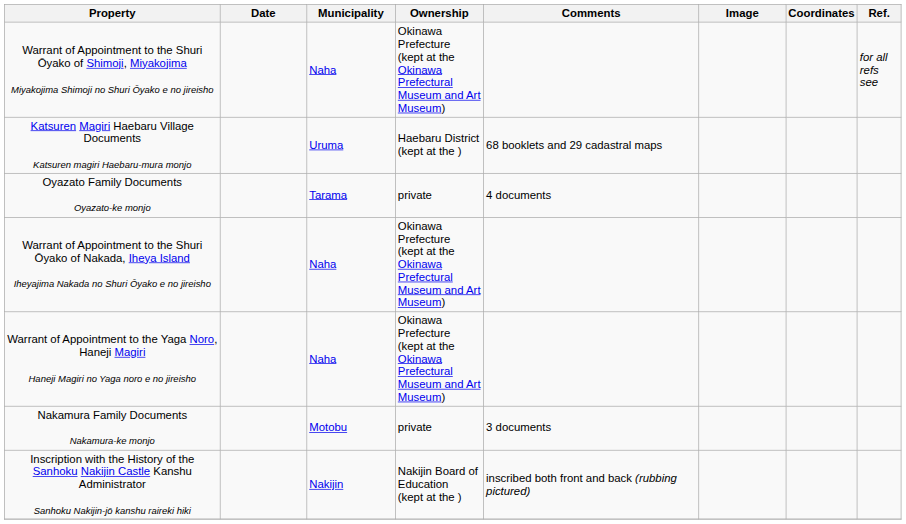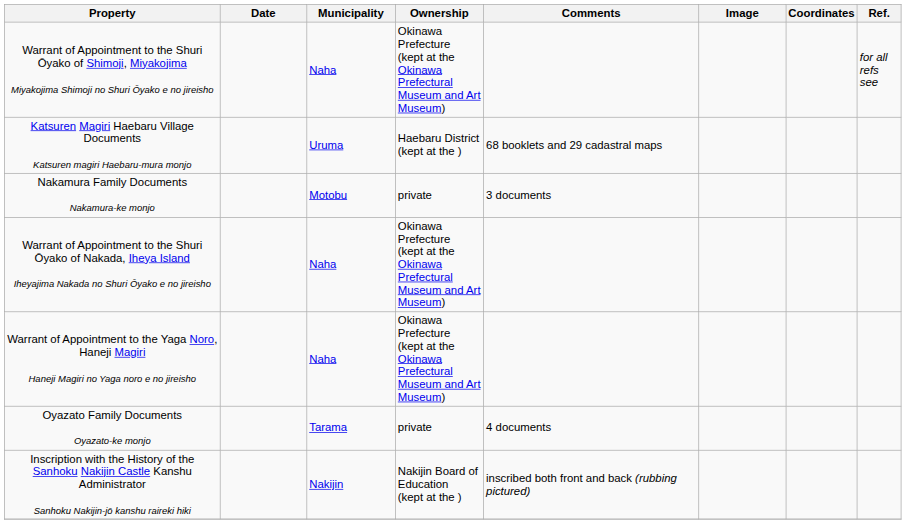rows swapped: Nakamura Family Documents Nakamura-ke monjo <-> Oyazato Family Documents Oyazato-ke monjo
